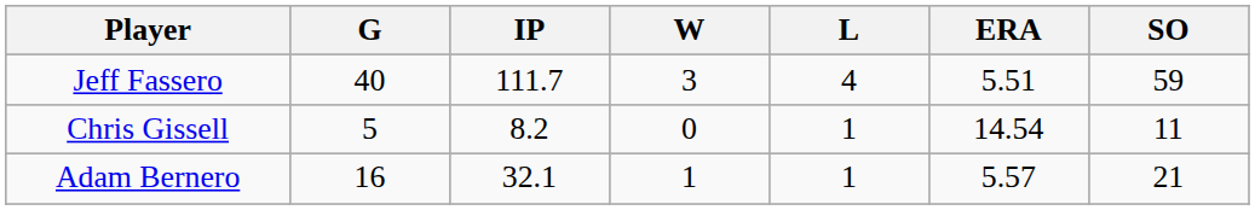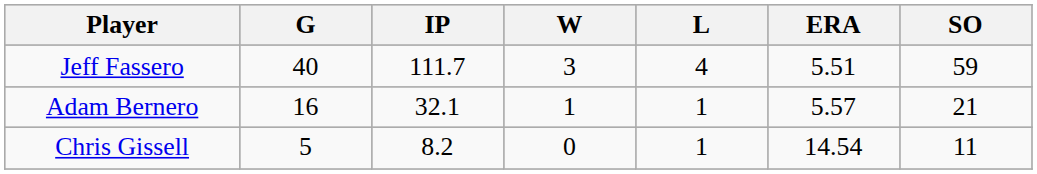rows swapped: Adam Bernero <-> Chris Gissell
